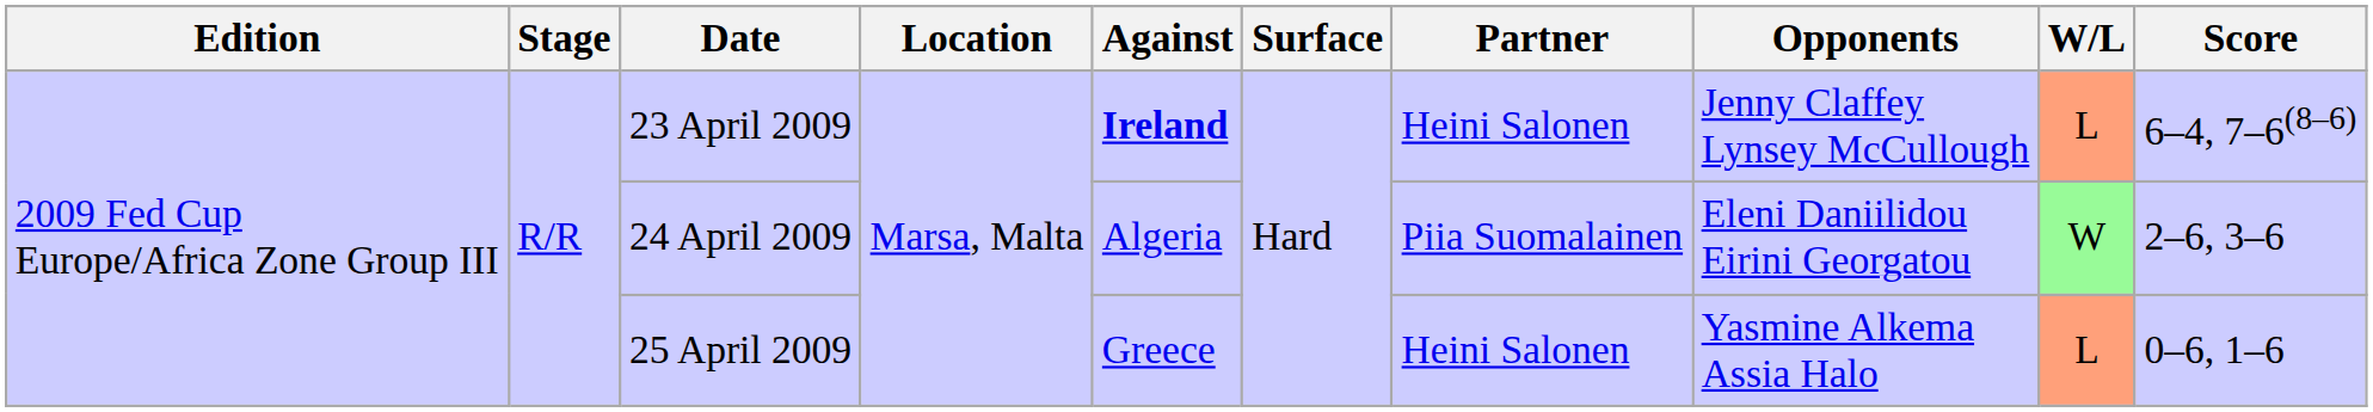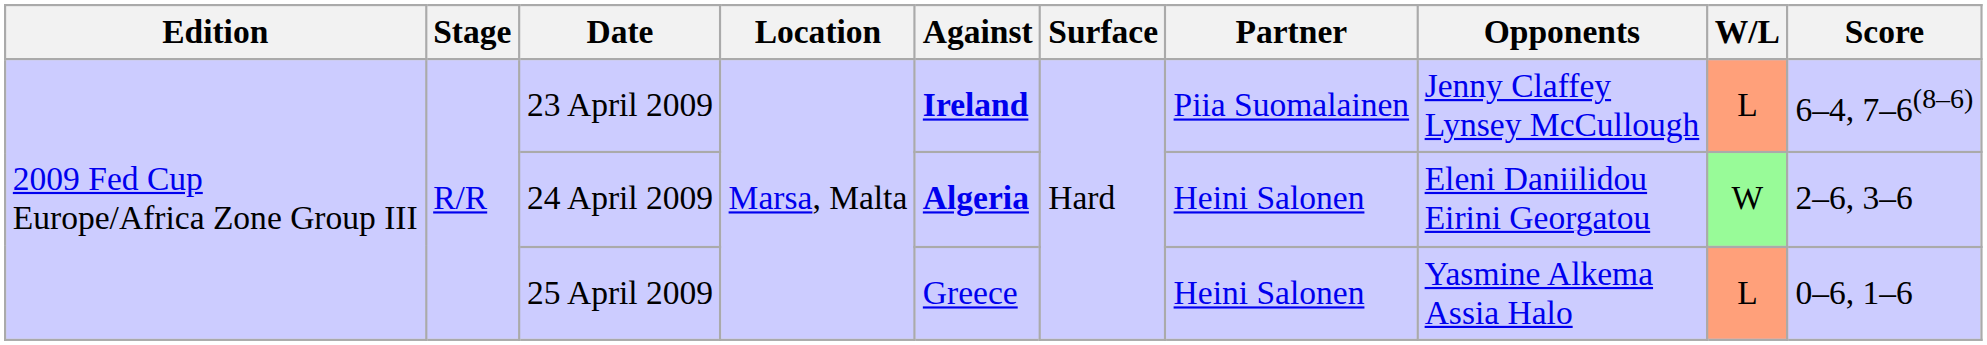23 April 2009 | Partner: Heini Salonen -> Piia Suomalainen
24 April 2009 | Against: normal -> bold
24 April 2009 | Partner: Piia Suomalainen -> Heini Salonen
